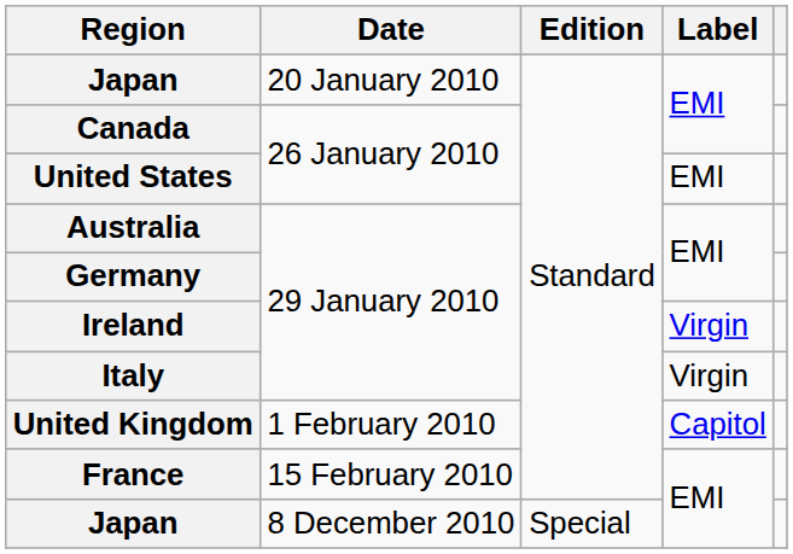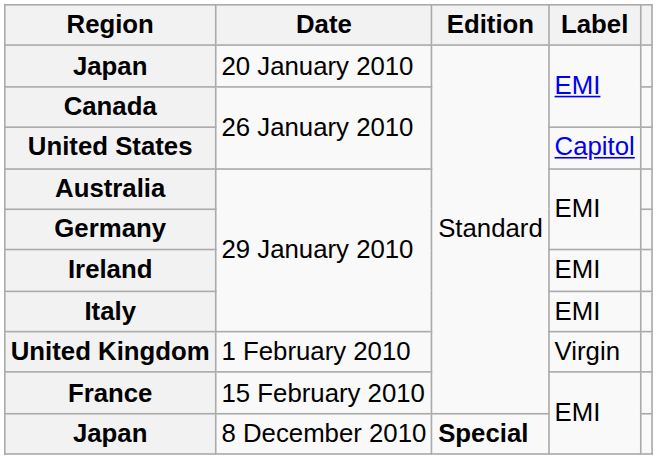United States | Label: EMI -> Capitol
Ireland | Label: Virgin -> EMI
Italy | Label: Virgin -> EMI
United Kingdom | Label: Capitol -> Virgin
Japan / 8 December 2010 | Edition: normal -> bold
